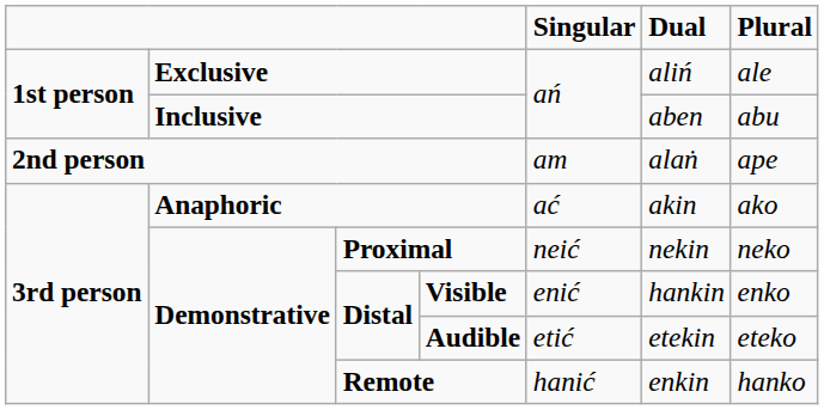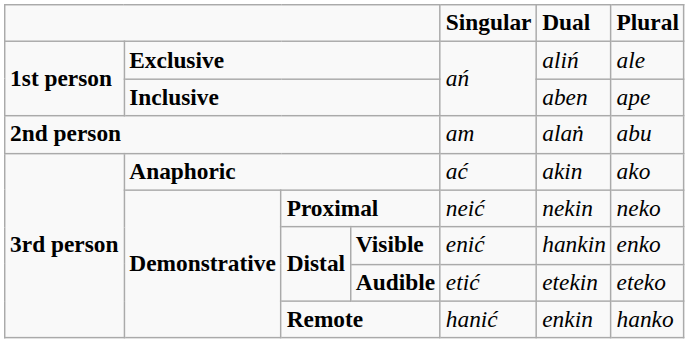Inclusive | Plural: abu -> ape
2nd person | Plural: ape -> abu
